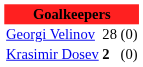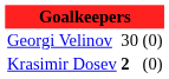Georgi Velinov | column 2: 28 -> 30
